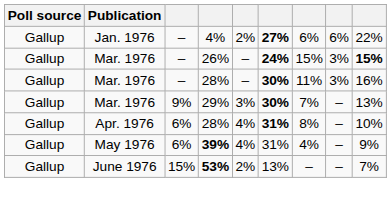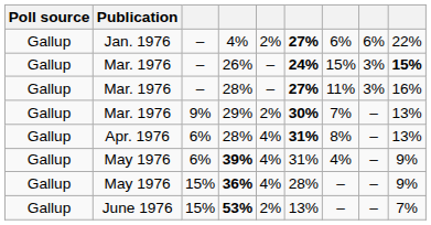Mar. 1976 / 28% | column 6: 30% -> 27%
29% | column 5: 3% -> 2%
Apr. 1976 / 28% | column 9: 10% -> 13%
+ row: Gallup | May 1976 | 15% | 36% | 4% | 28% | – | – | 9%
